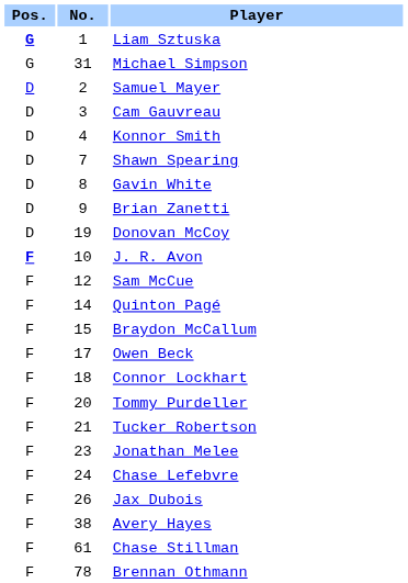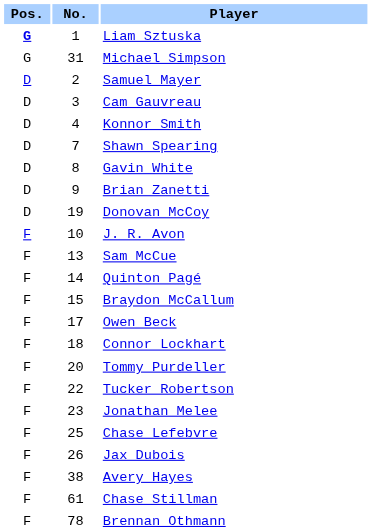J. R. Avon | Pos.: bold -> normal
Sam McCue | No.: 12 -> 13
Tucker Robertson | No.: 21 -> 22
Chase Lefebvre | No.: 24 -> 25
